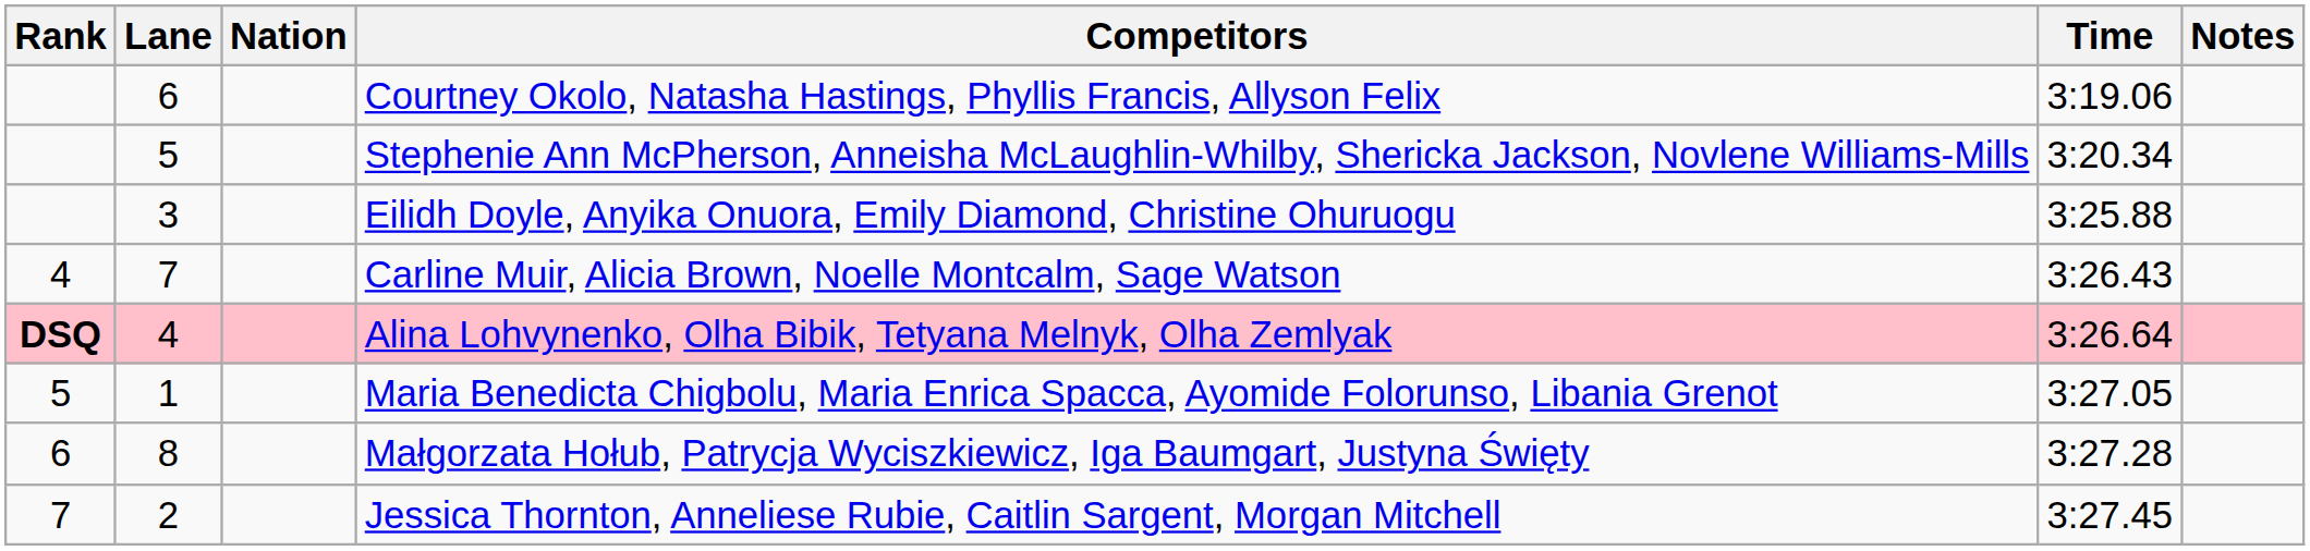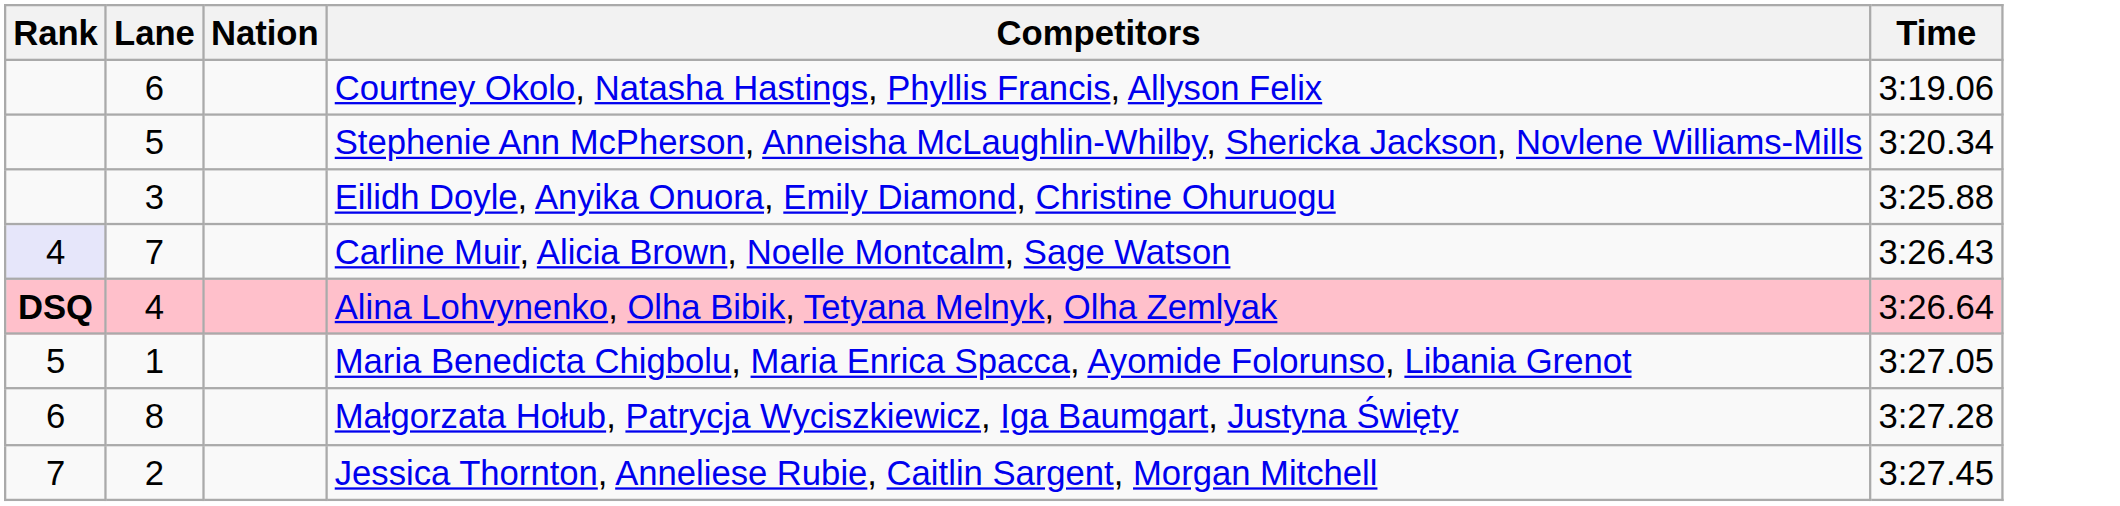- column: Notes
Carline Muir, Alicia Brown, Noelle Montcalm, Sage Watson | Rank: no background -> lavender background
